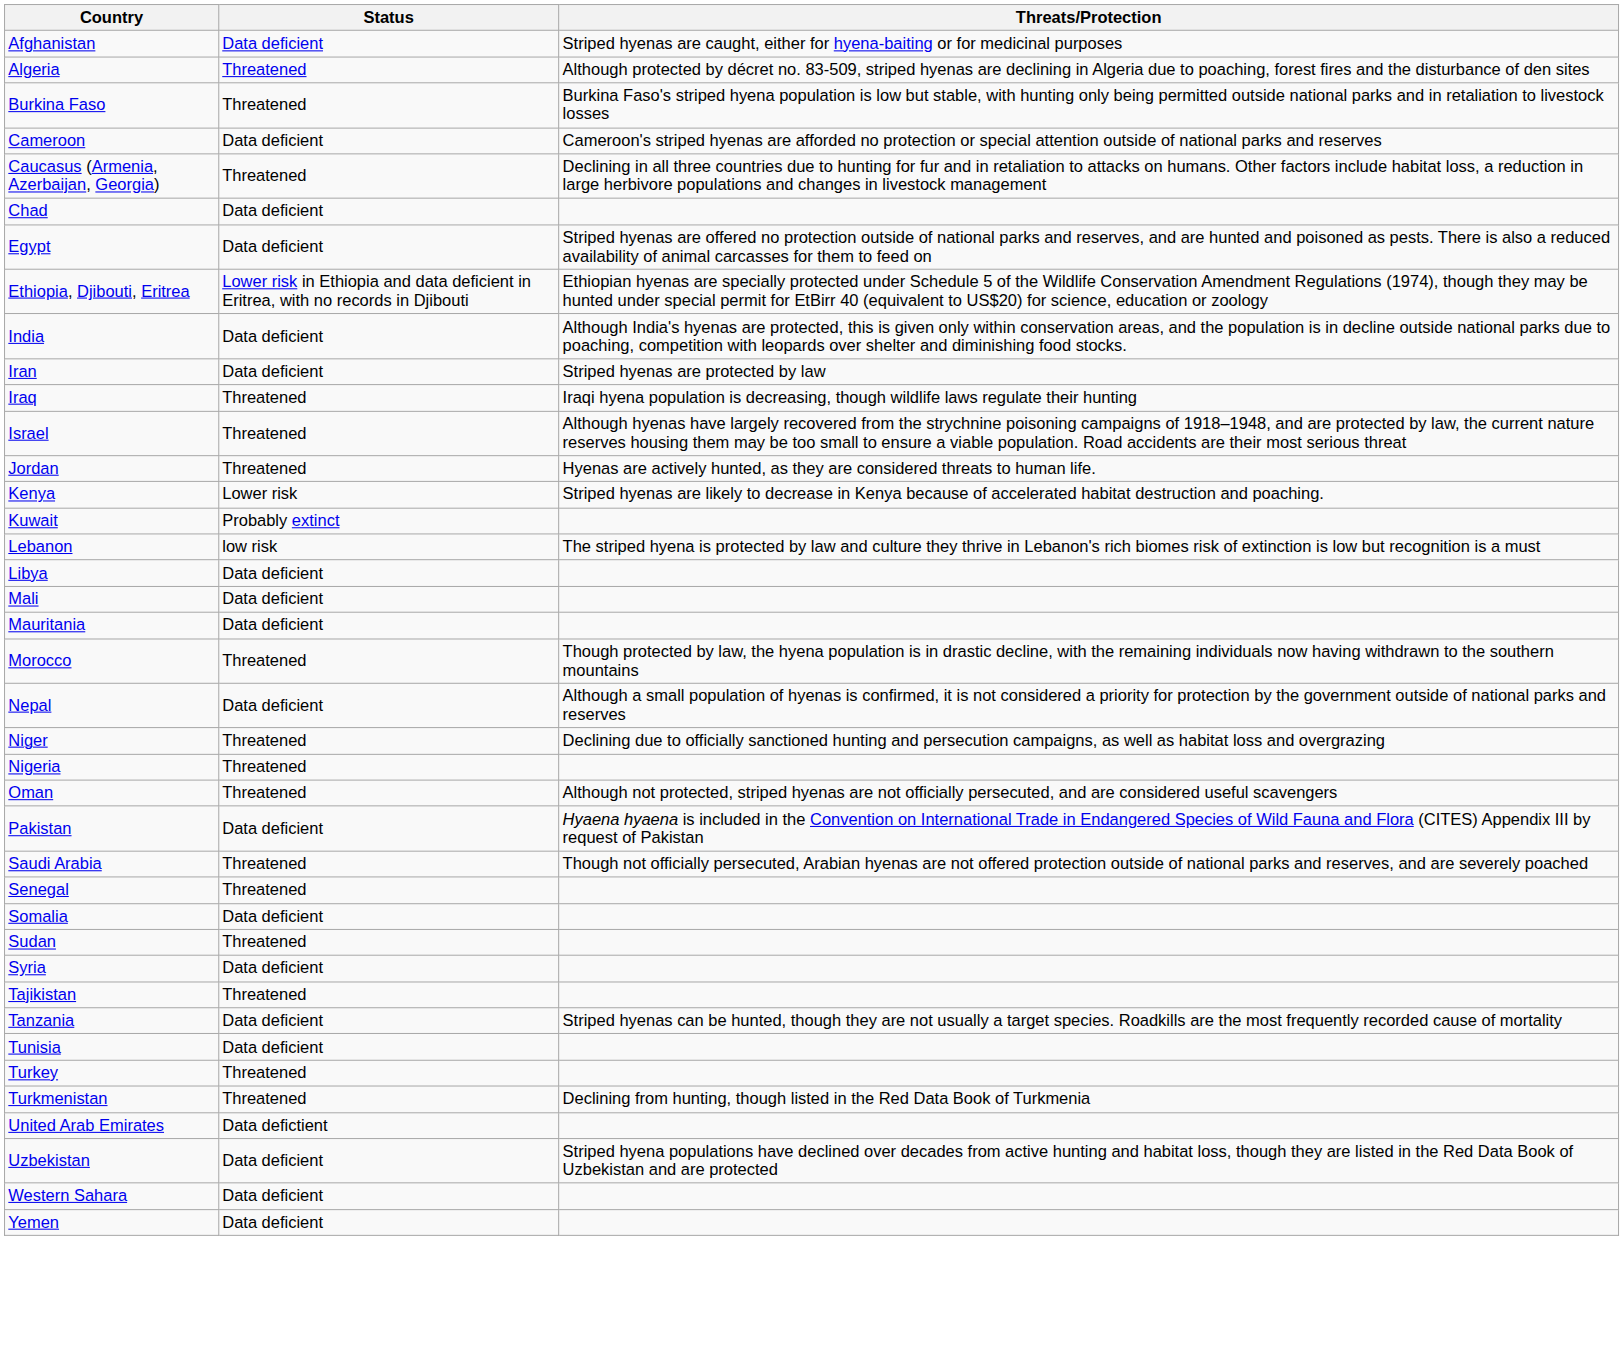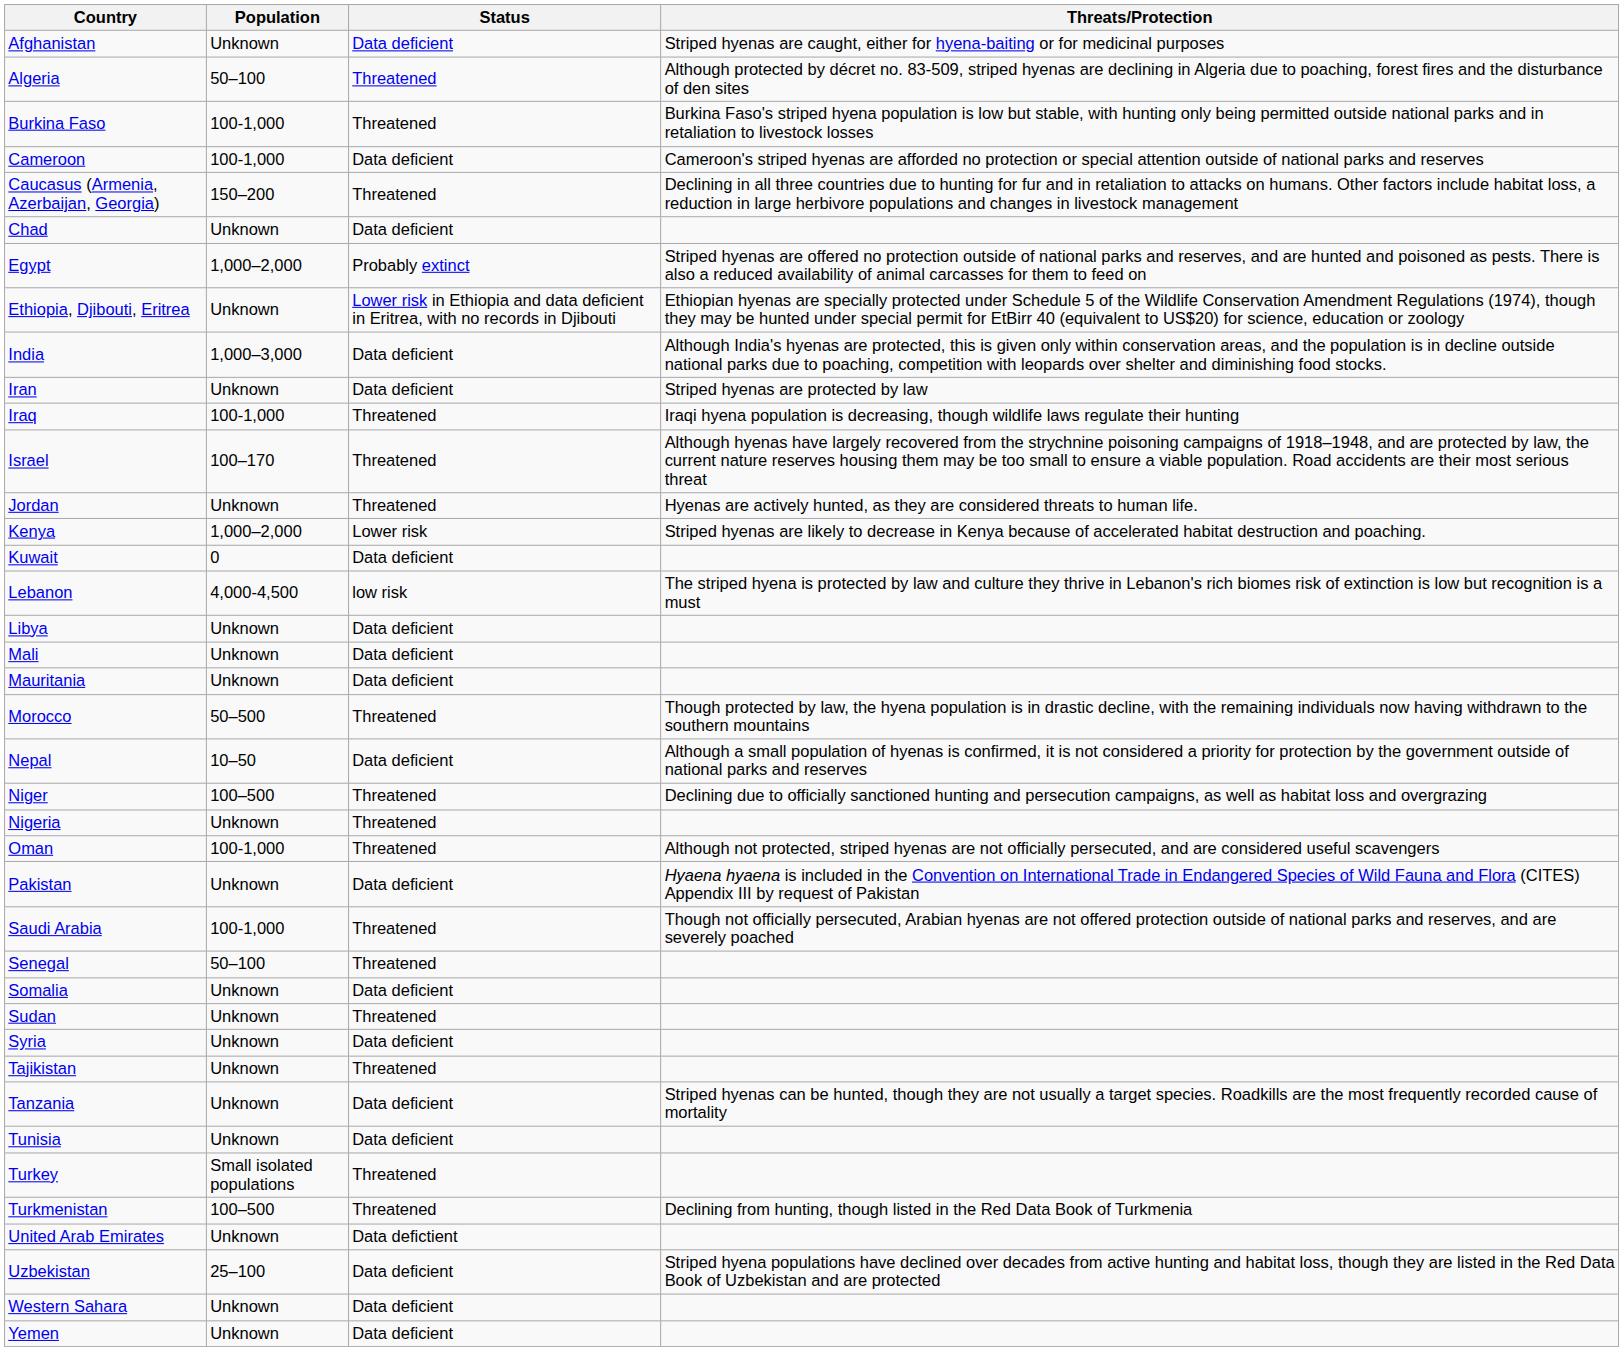+ column: Population | Unknown | 50–100 | 100-1,000 | 100-1,000 | 150–200 | Unknown | 1,000–2,000 | Unknown | 1,000–3,000 | Unknown | 100-1,000 | 100–170 | Unknown | 1,000–2,000 | 0 | 4,000-4,500 | Unknown | Unknown | Unknown | 50–500 | 10–50 | 100–500 | Unknown | 100-1,000 | Unknown | 100-1,000 | 50–100 | Unknown | Unknown | Unknown | Unknown | Unknown | Unknown | Small isolated populations | 100–500 | Unknown | 25–100 | Unknown | Unknown
Egypt | Status: Data deficient -> Probably extinct
Kuwait | Status: Probably extinct -> Data deficient
